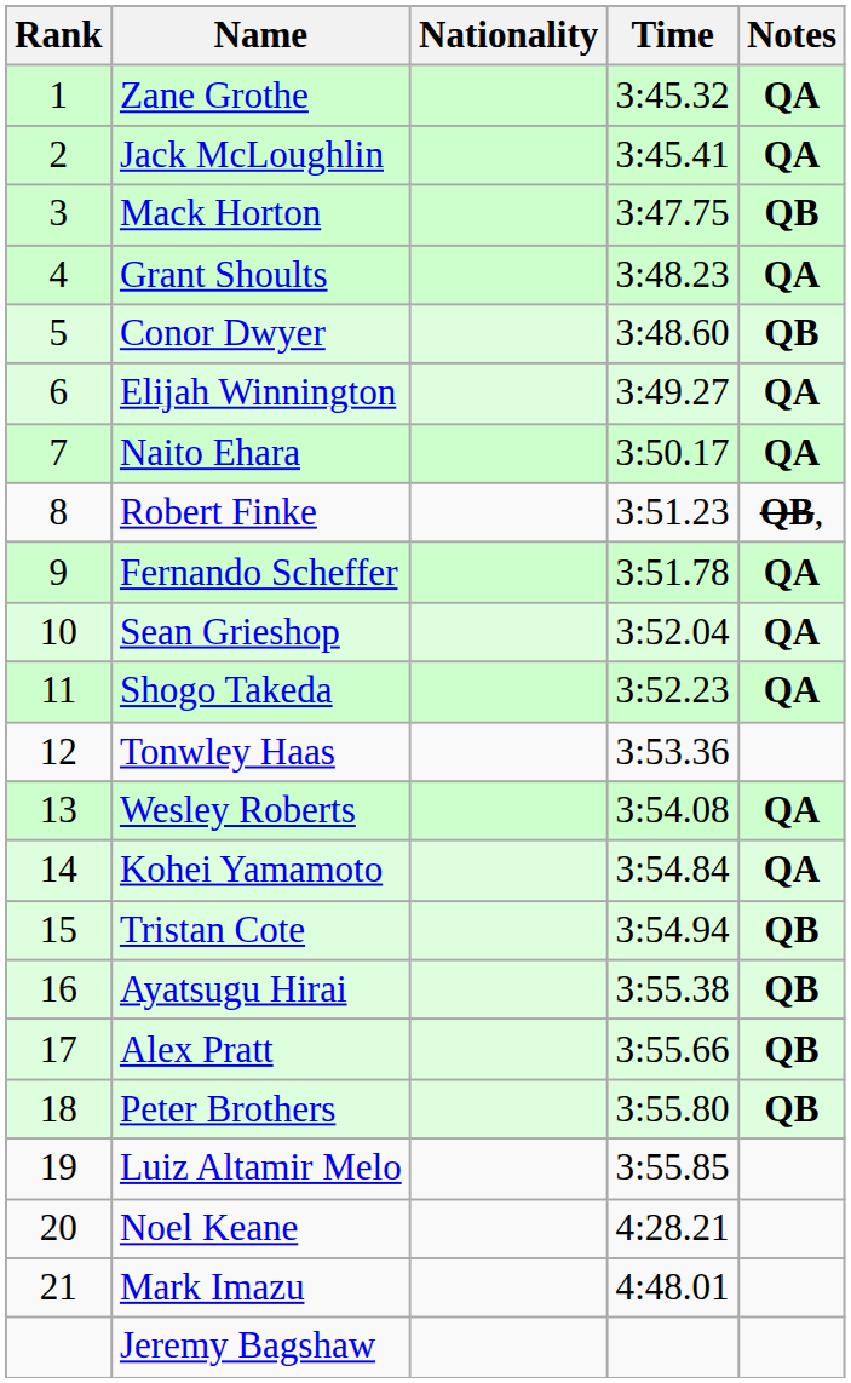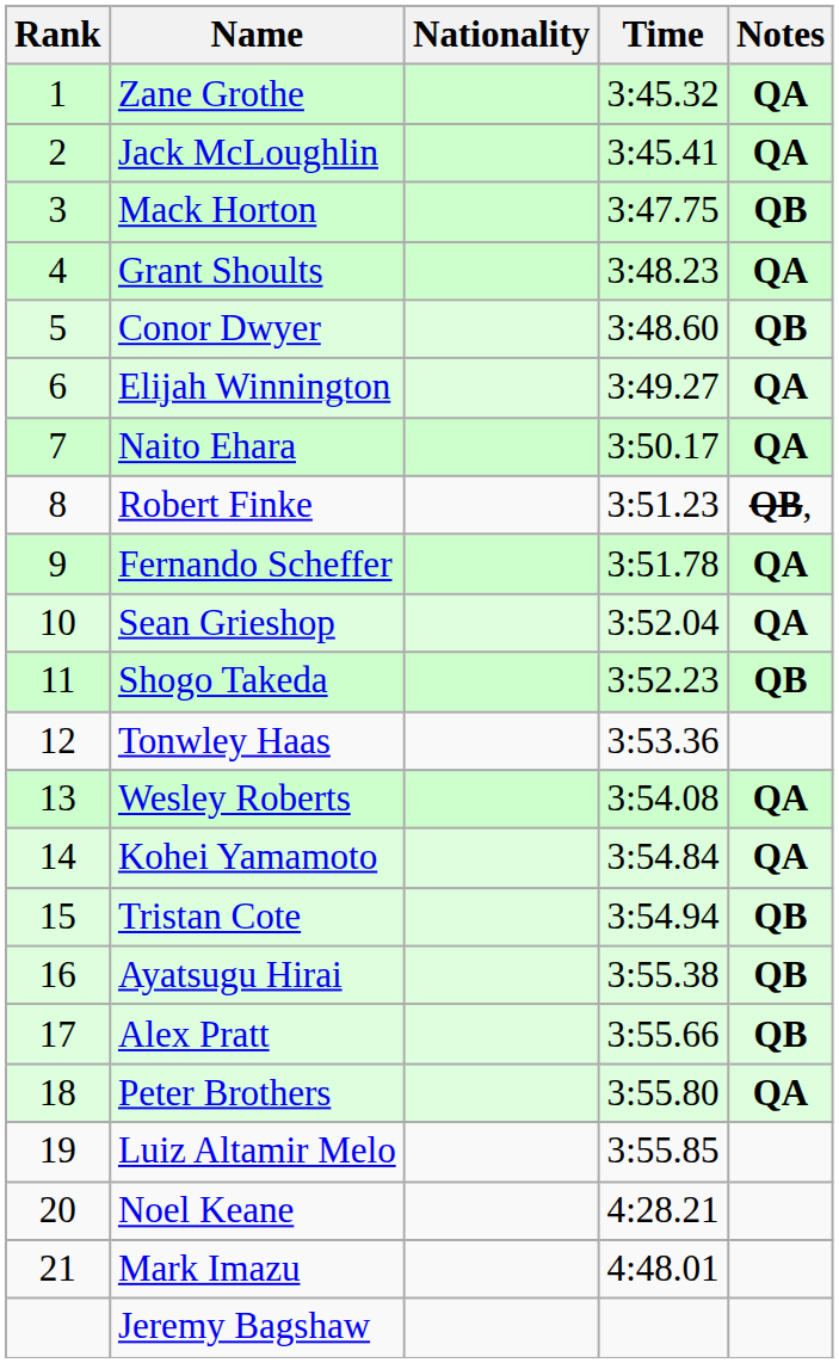Shogo Takeda | Notes: QA -> QB
Peter Brothers | Notes: QB -> QA
